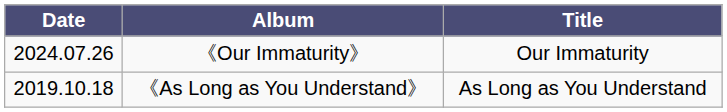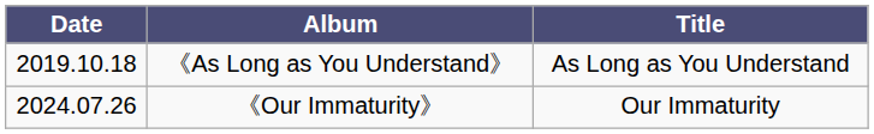rows swapped: 《As Long as You Understand》 <-> 《Our Immaturity》
